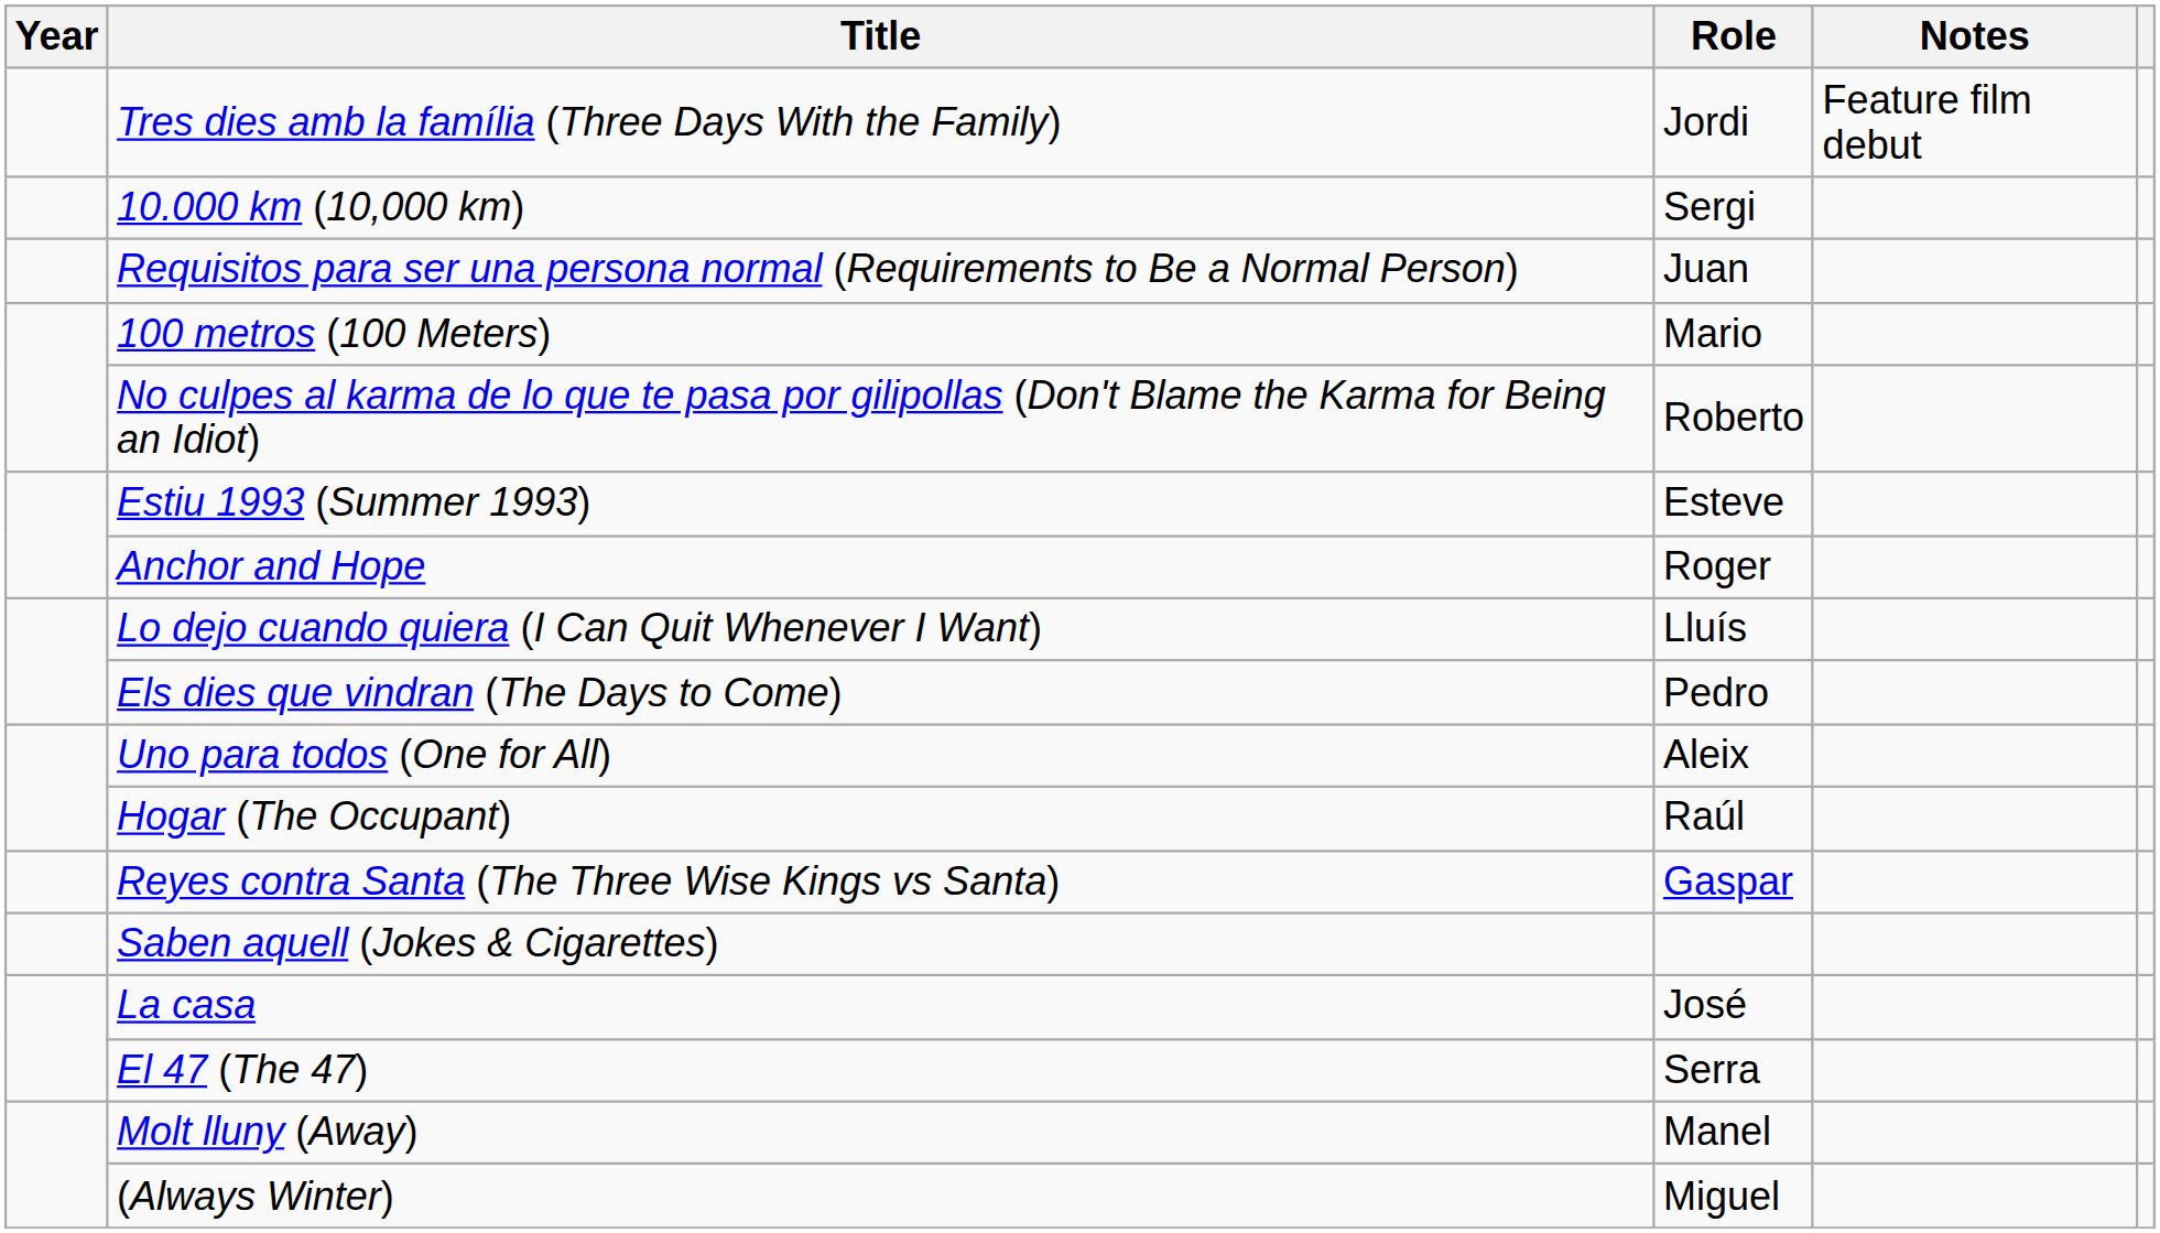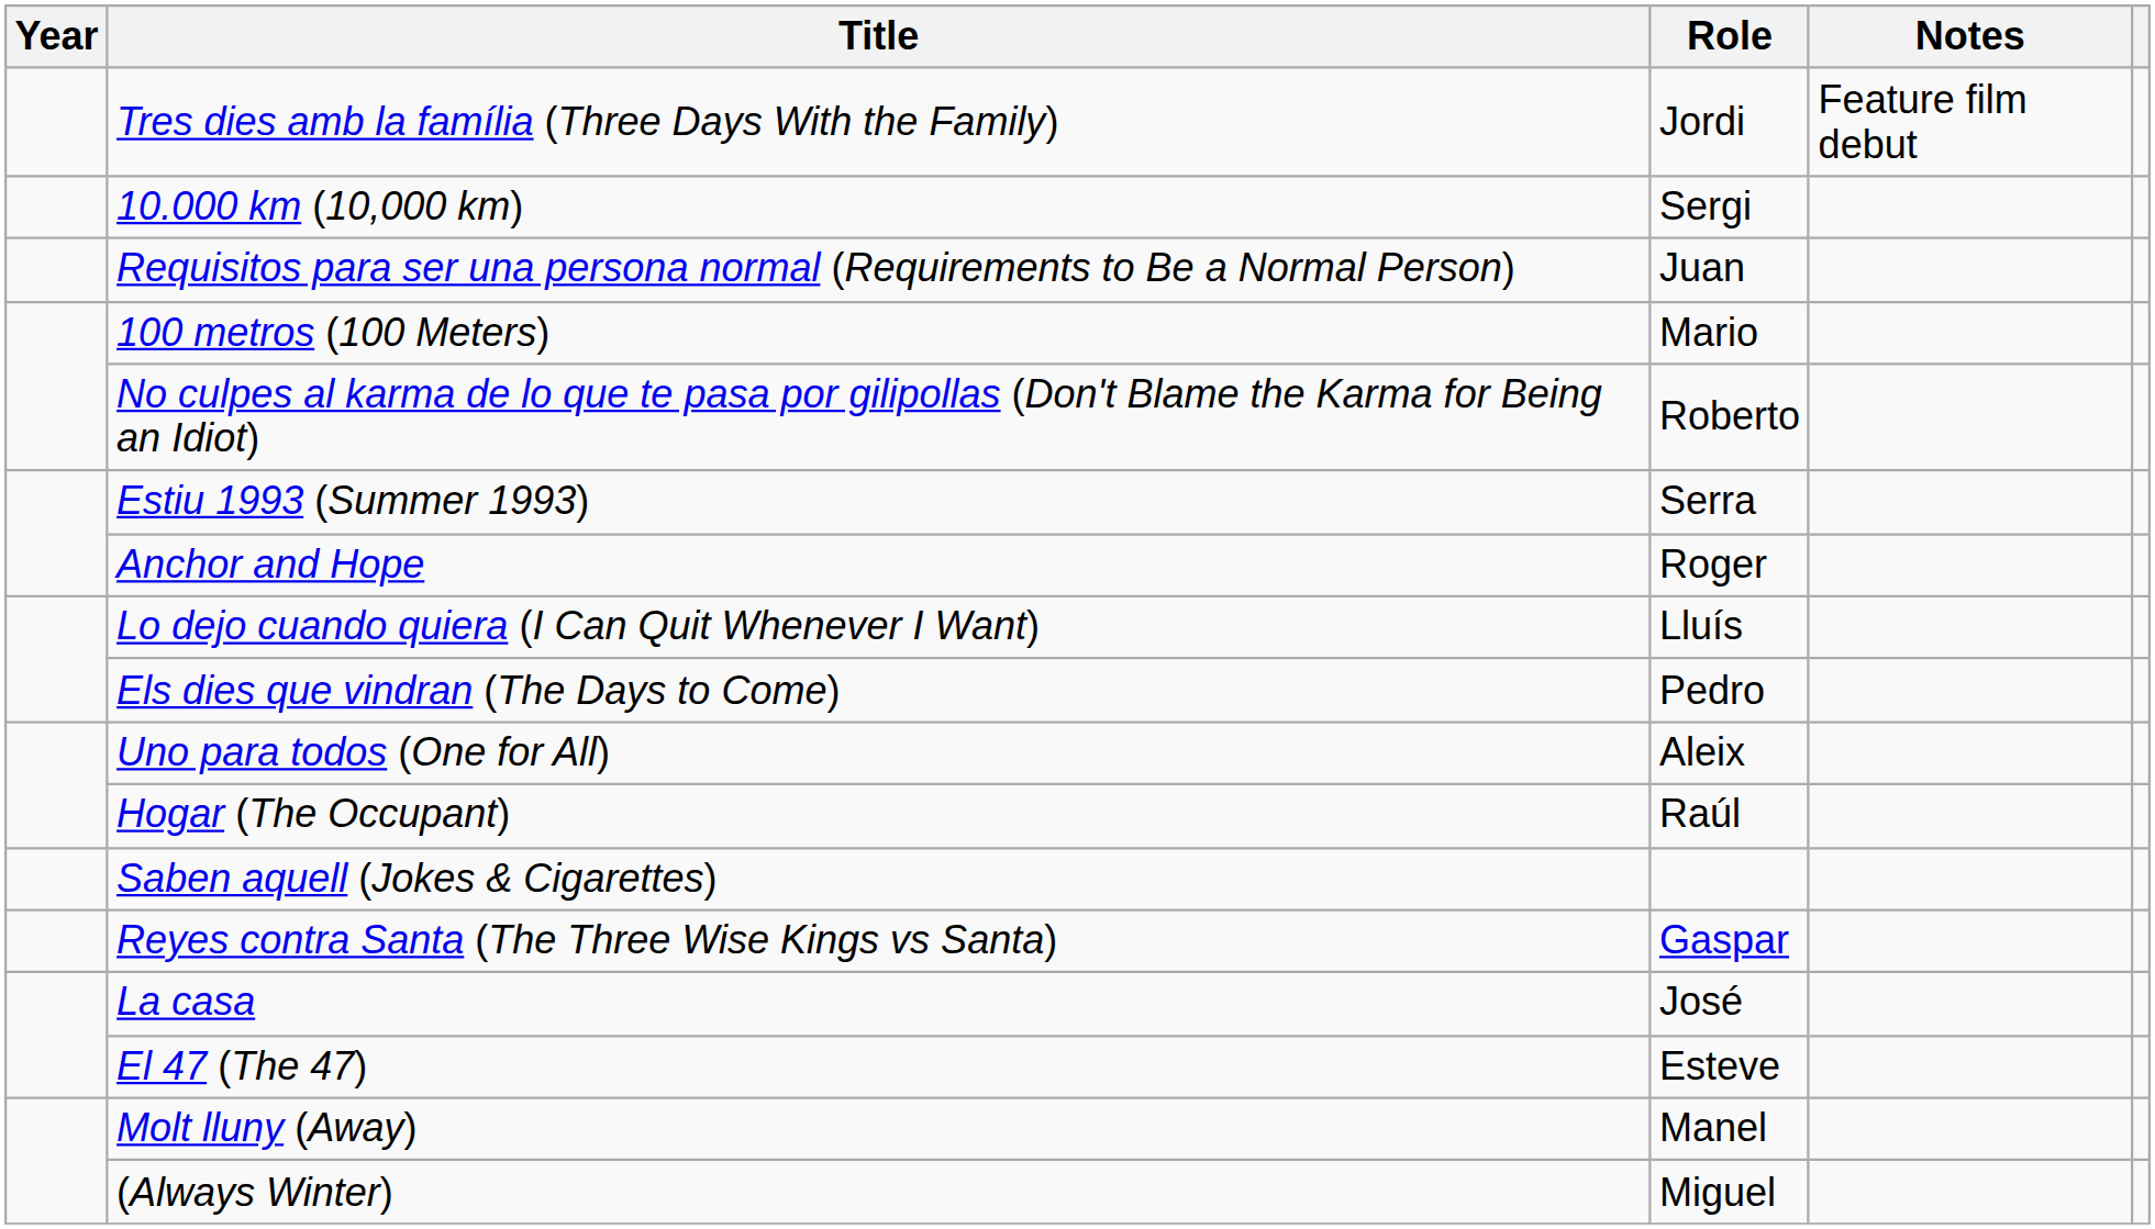Estiu 1993 (Summer 1993) | Role: Esteve -> Serra
rows swapped: Reyes contra Santa (The Three Wise Kings vs Santa) <-> Saben aquell (Jokes & Cigarettes)
El 47 (The 47) | Role: Serra -> Esteve
